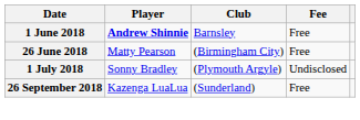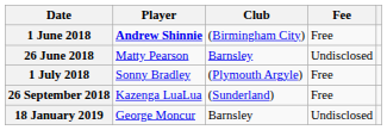1 June 2018 | Club: Barnsley -> (Birmingham City)
26 June 2018 | Club: (Birmingham City) -> Barnsley
26 June 2018 | Fee: Free -> Undisclosed
1 July 2018 | Fee: Undisclosed -> Free
+ row: 18 January 2019 | George Moncur | Barnsley | Undisclosed
